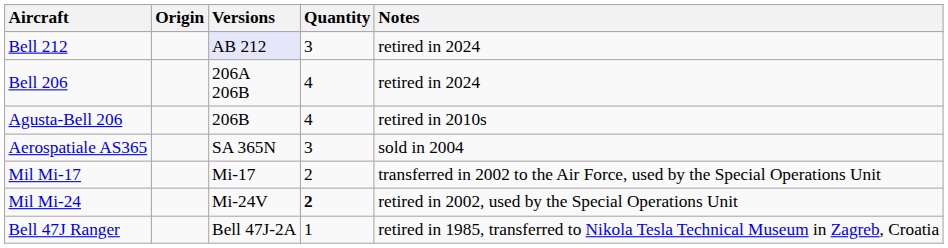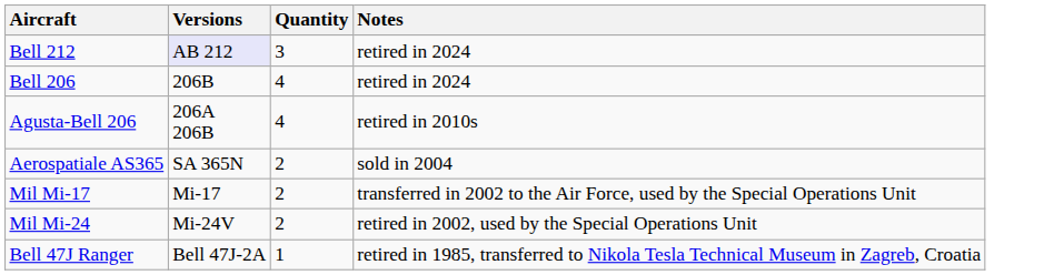- column: Origin
Bell 206 | Versions: 206A 206B -> 206B
Agusta-Bell 206 | Versions: 206B -> 206A 206B
Aerospatiale AS365 | Quantity: 3 -> 2
Mil Mi-24 | Quantity: bold -> normal
